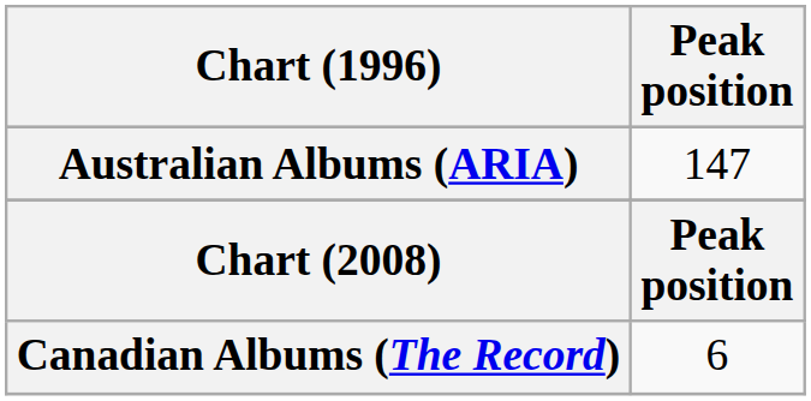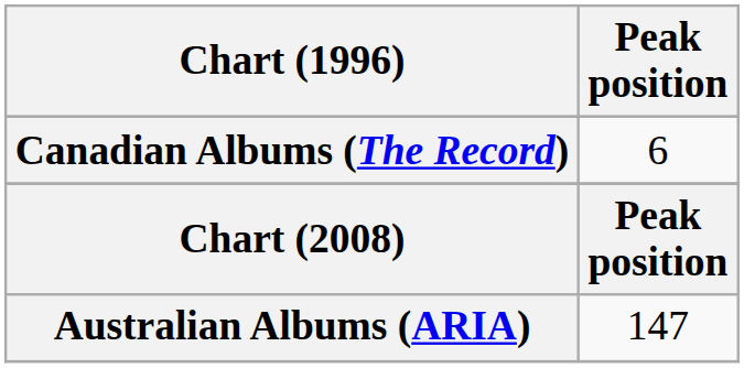rows swapped: Canadian Albums (The Record) <-> Australian Albums (ARIA)
